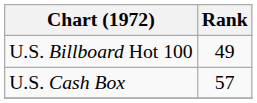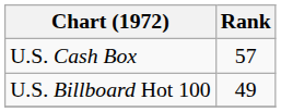rows swapped: U.S. Billboard Hot 100 <-> U.S. Cash Box
